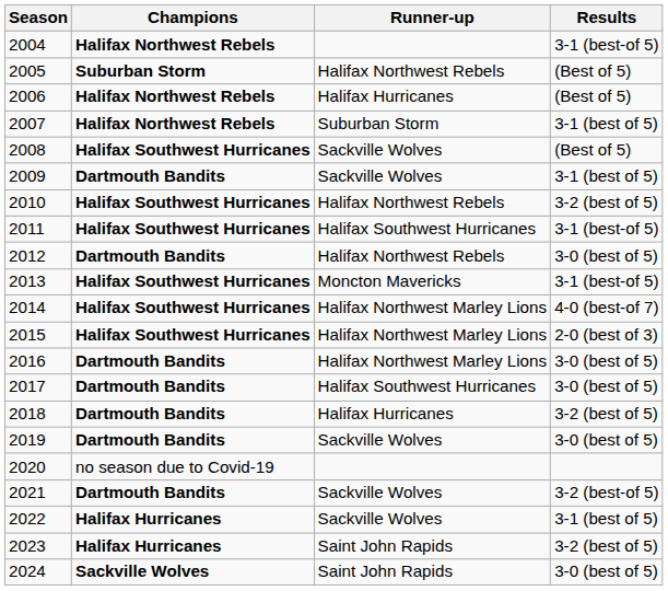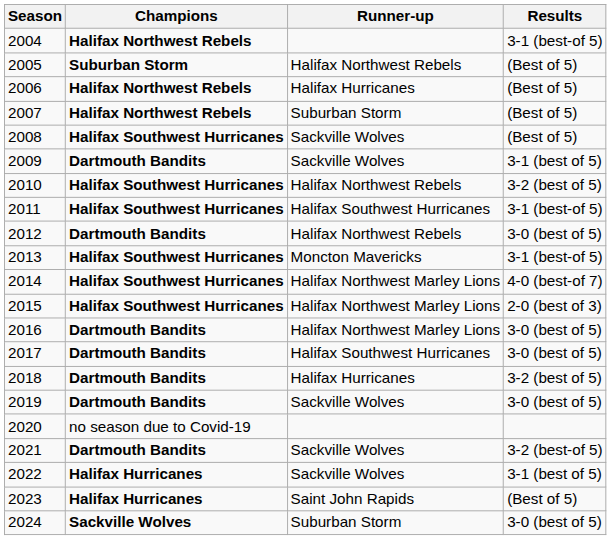2007 | Results: 3-1 (best of 5) -> (Best of 5)
2023 | Results: 3-2 (best of 5) -> (Best of 5)
2024 | Runner-up: Saint John Rapids -> Suburban Storm
